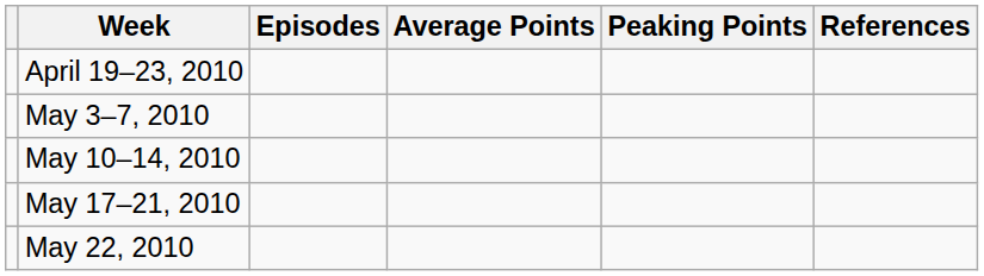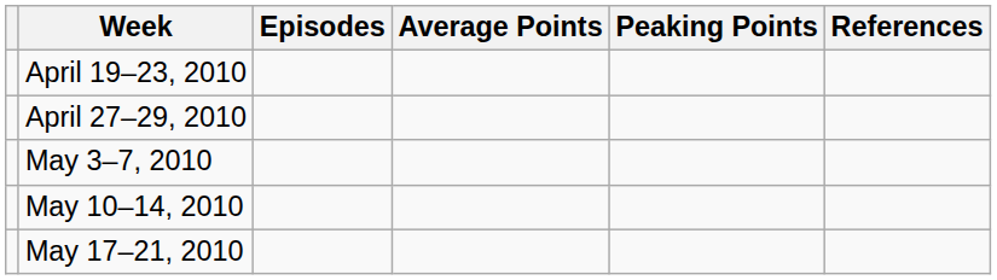+ row: April 27–29, 2010
- row: May 22, 2010
